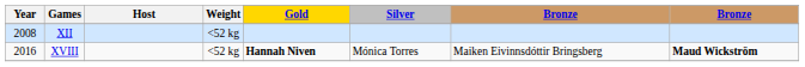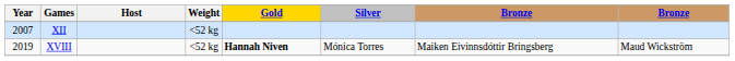XII | Year: 2008 -> 2007
XVIII | Year: 2016 -> 2019
XVIII | column 8: bold -> normal
